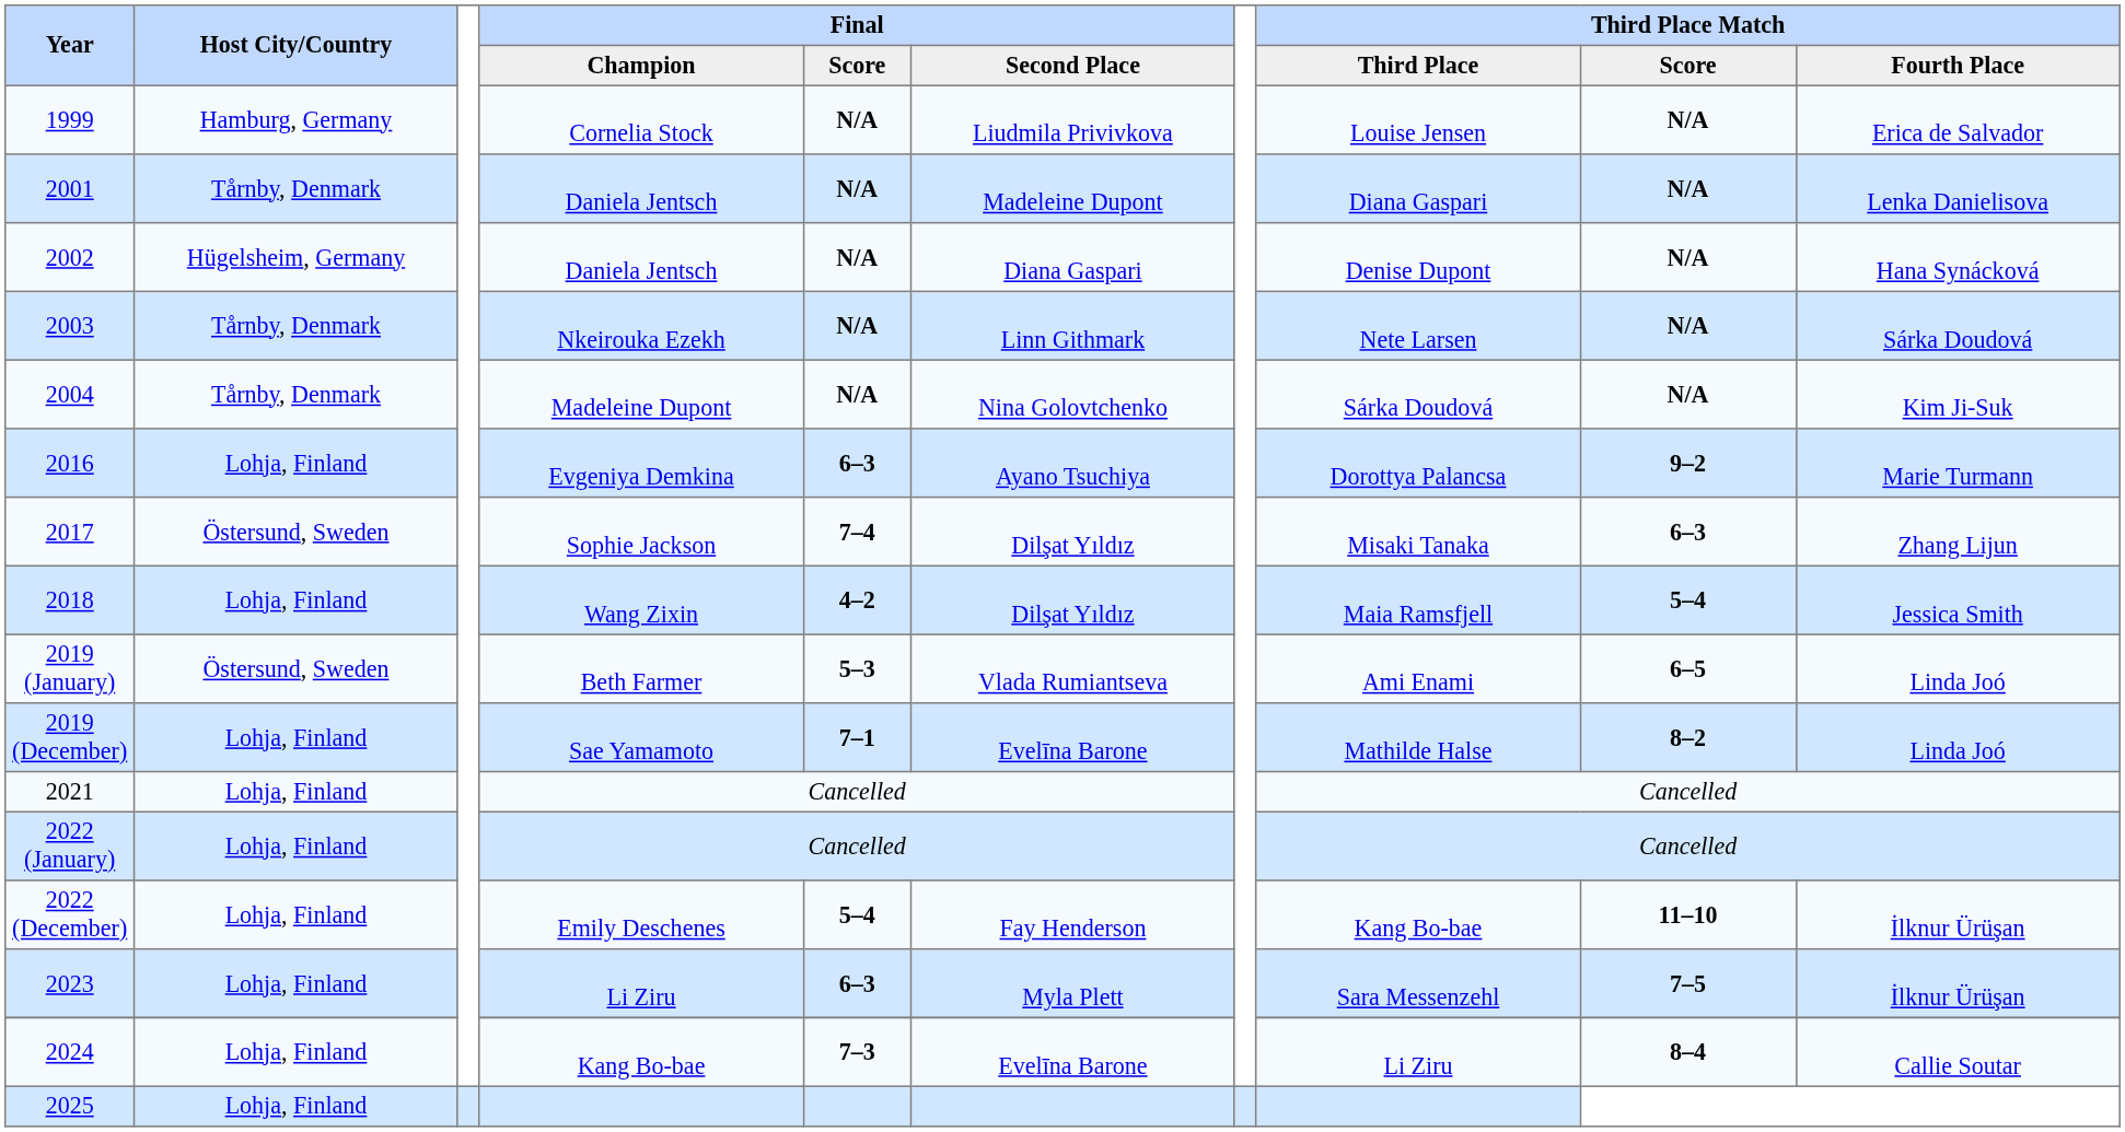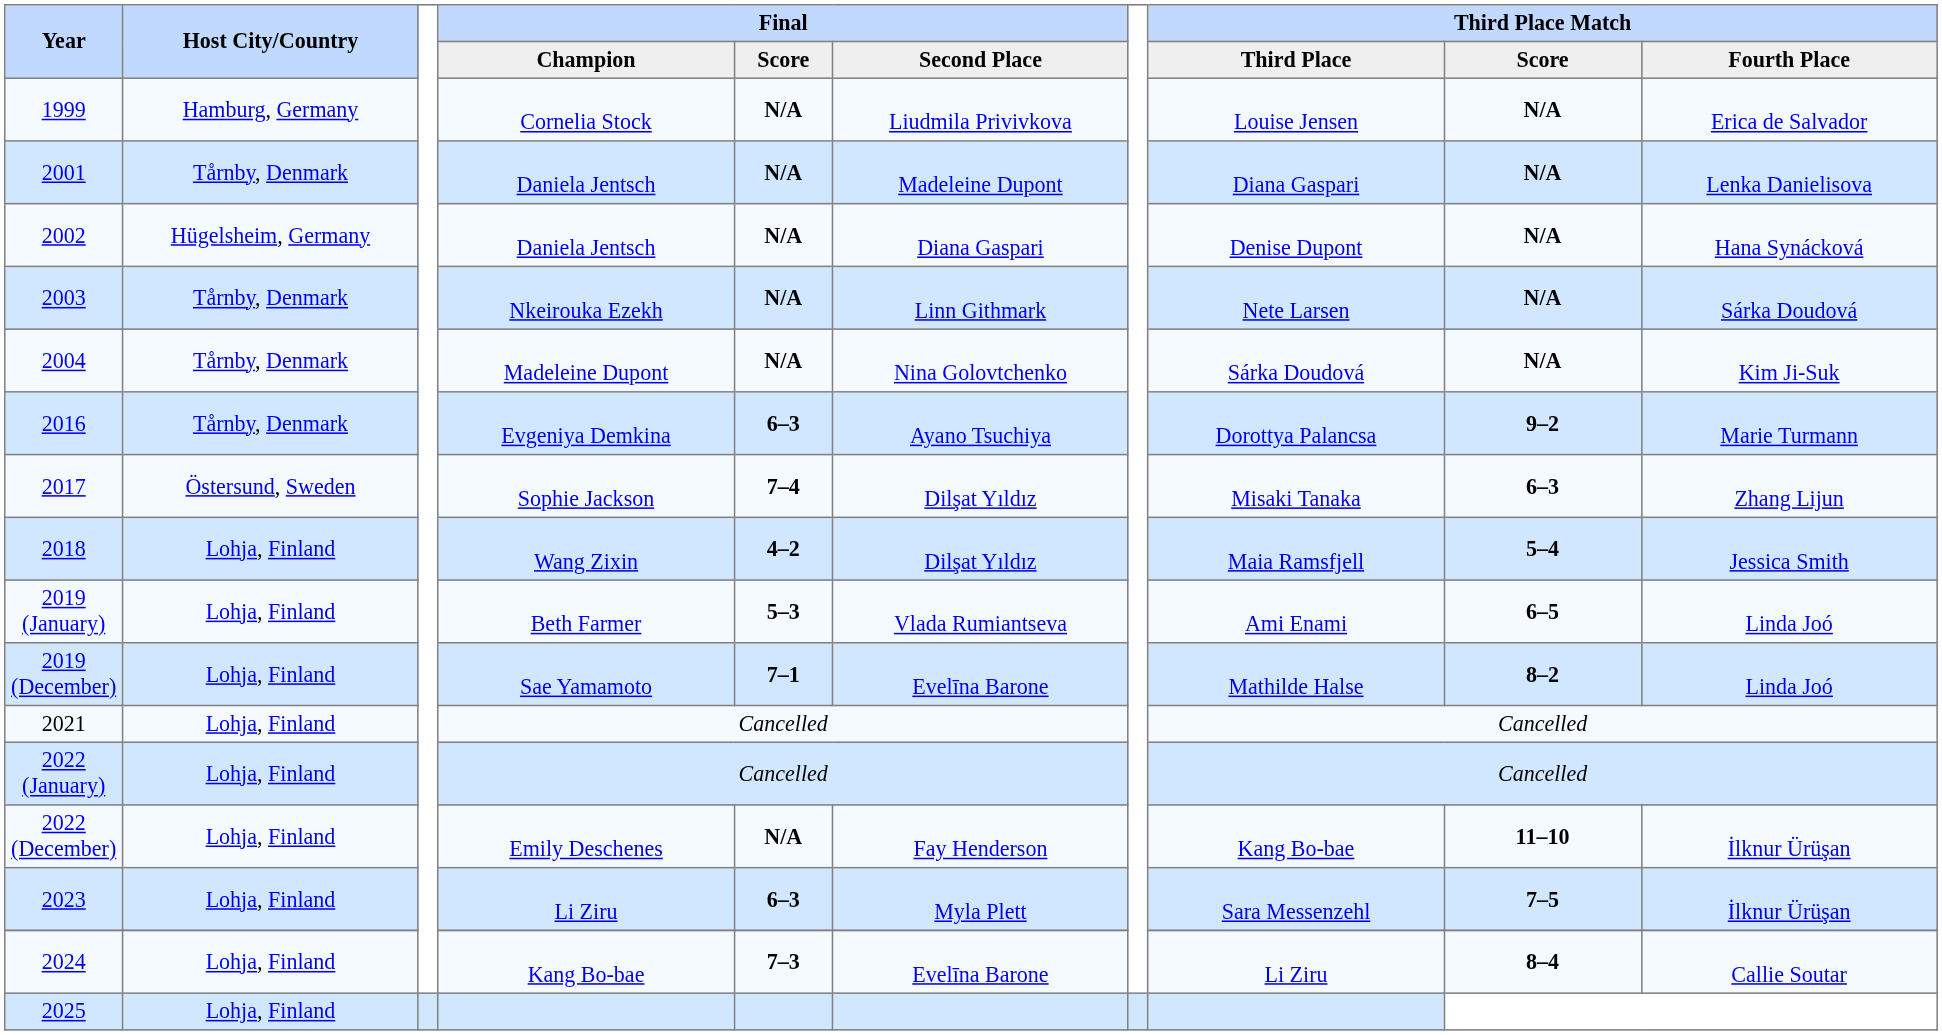2016 | Host City/Country: Lohja, Finland -> Tårnby, Denmark
2019 (January) | Host City/Country: Östersund, Sweden -> Lohja, Finland
2022 (December) | Final / Score: 5–4 -> N/A
